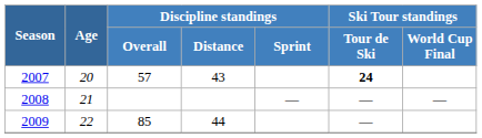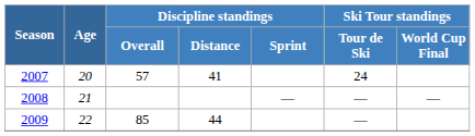2007 | Discipline standings / Distance: 43 -> 41
2007 | Ski Tour standings / Tour de Ski: bold -> normal
